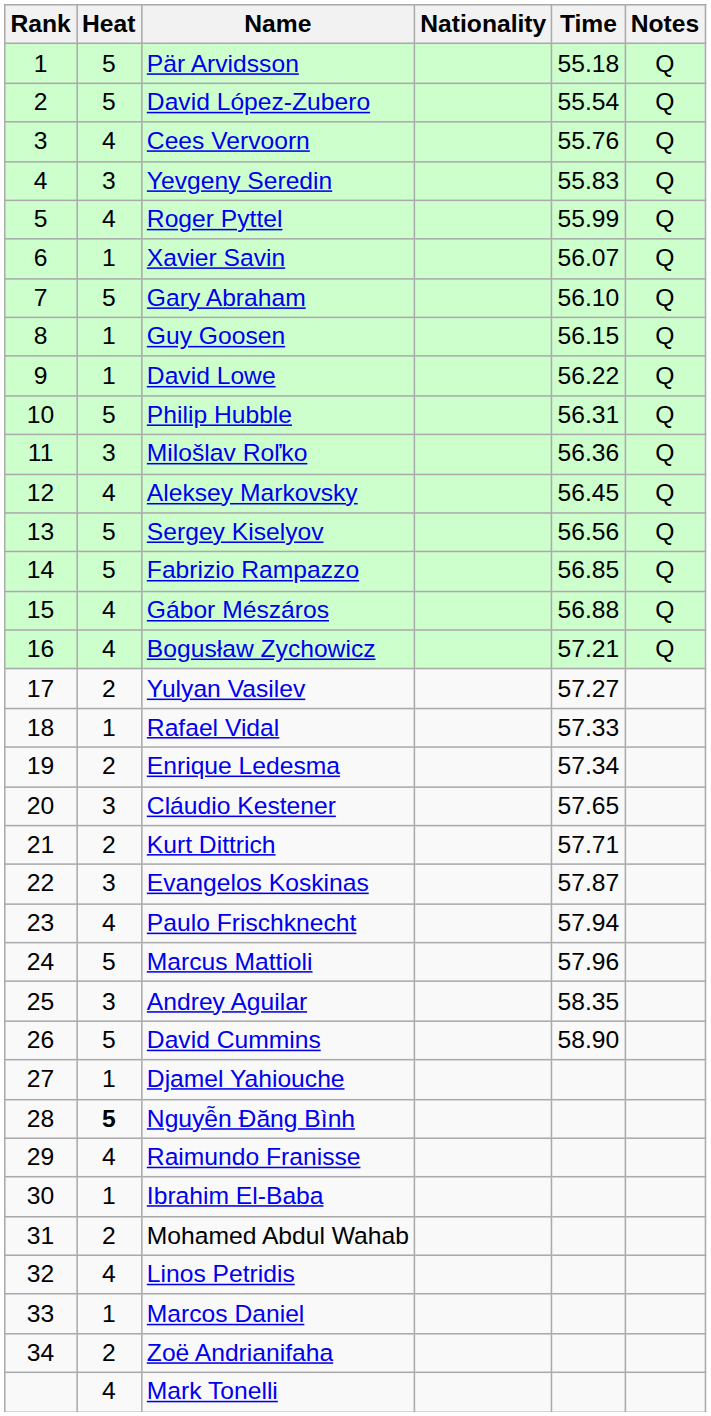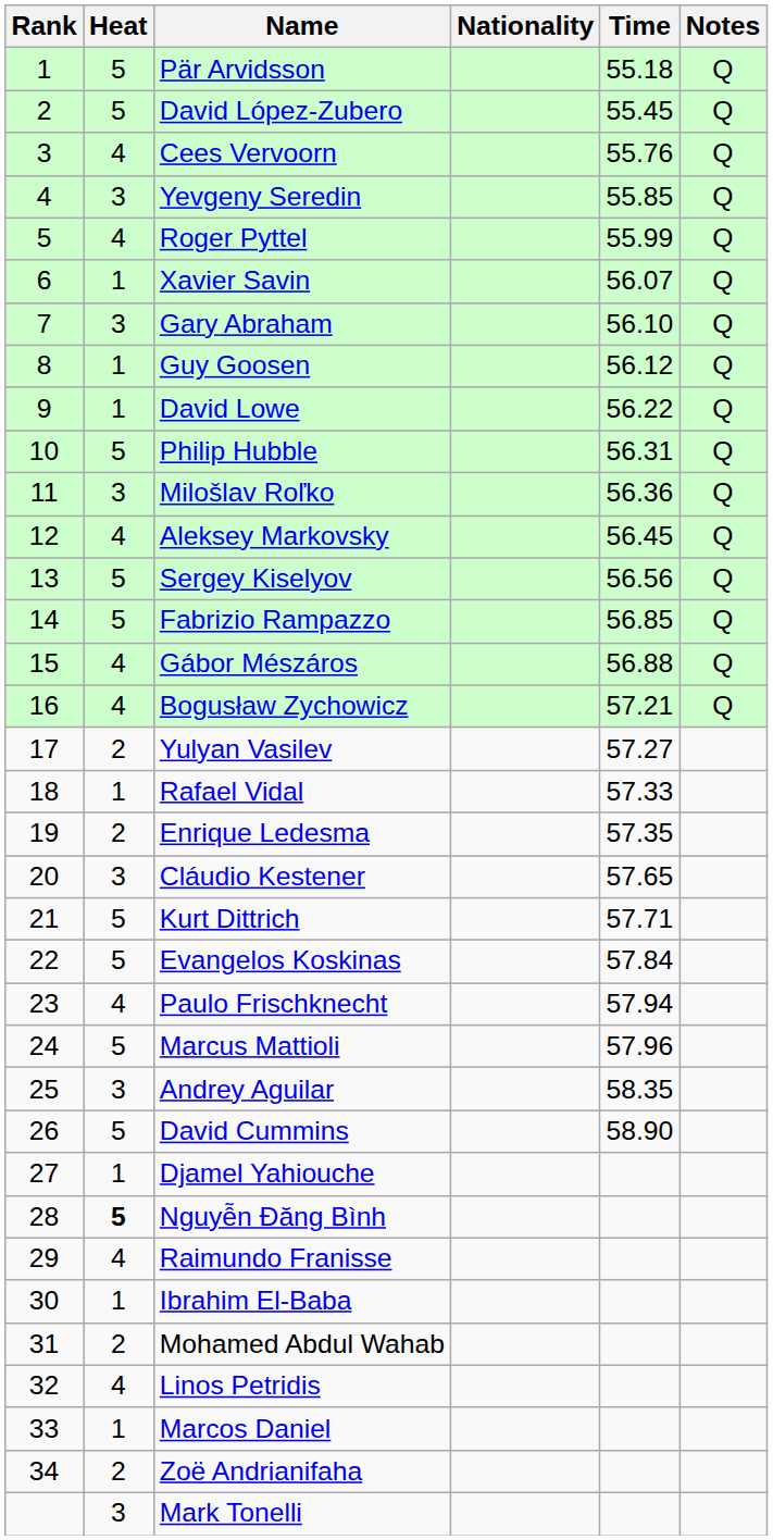David López-Zubero | Time: 55.54 -> 55.45
Yevgeny Seredin | Time: 55.83 -> 55.85
Gary Abraham | Heat: 5 -> 3
Guy Goosen | Time: 56.15 -> 56.12
Enrique Ledesma | Time: 57.34 -> 57.35
Kurt Dittrich | Heat: 2 -> 5
Evangelos Koskinas | Heat: 3 -> 5
Evangelos Koskinas | Time: 57.87 -> 57.84
Mark Tonelli | Heat: 4 -> 3
